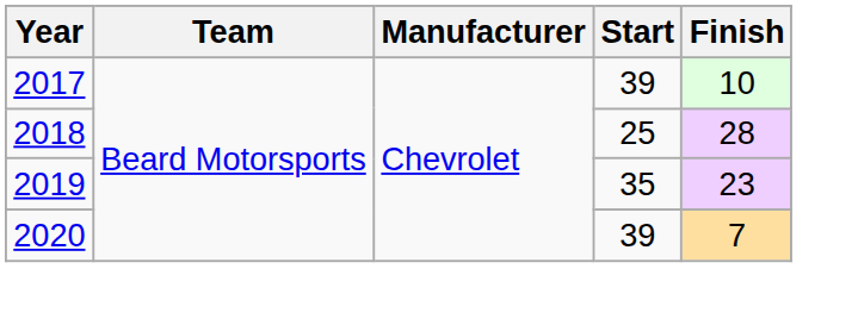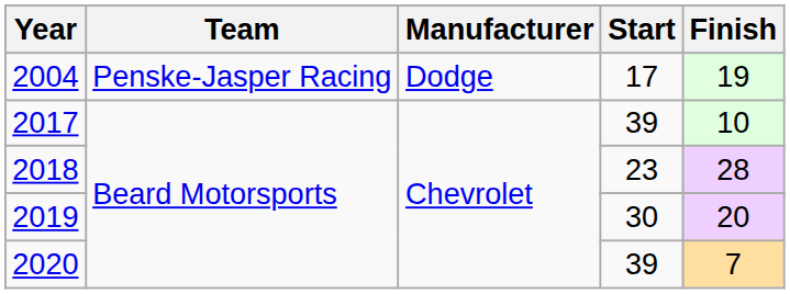+ row: 2004 | Penske-Jasper Racing | Dodge | 17 | 19
2018 | Start: 25 -> 23
2019 | Start: 35 -> 30
2019 | Finish: 23 -> 20
